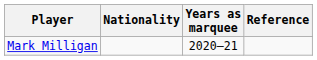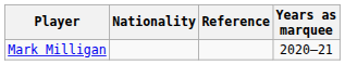columns swapped: Years as marquee <-> Reference
